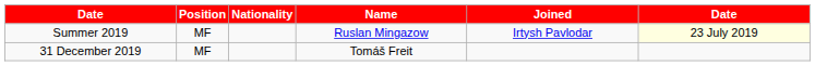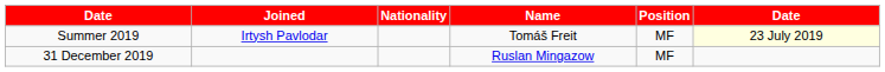columns swapped: Position <-> Joined
Summer 2019 | Name: Ruslan Mingazow -> Tomáš Freit
31 December 2019 | Name: Tomáš Freit -> Ruslan Mingazow
